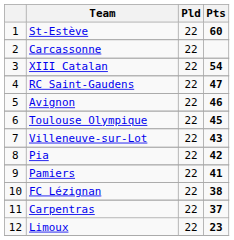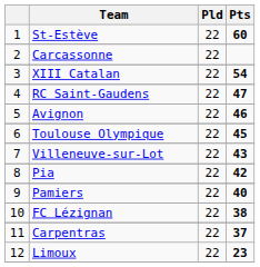Pamiers | Pts: 41 -> 40
